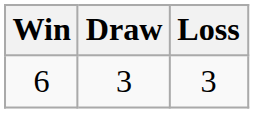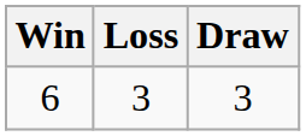columns swapped: Draw <-> Loss
